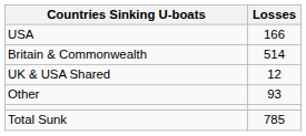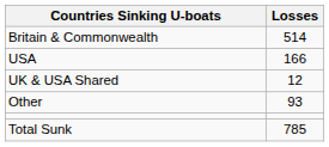rows swapped: Britain & Commonwealth <-> USA
